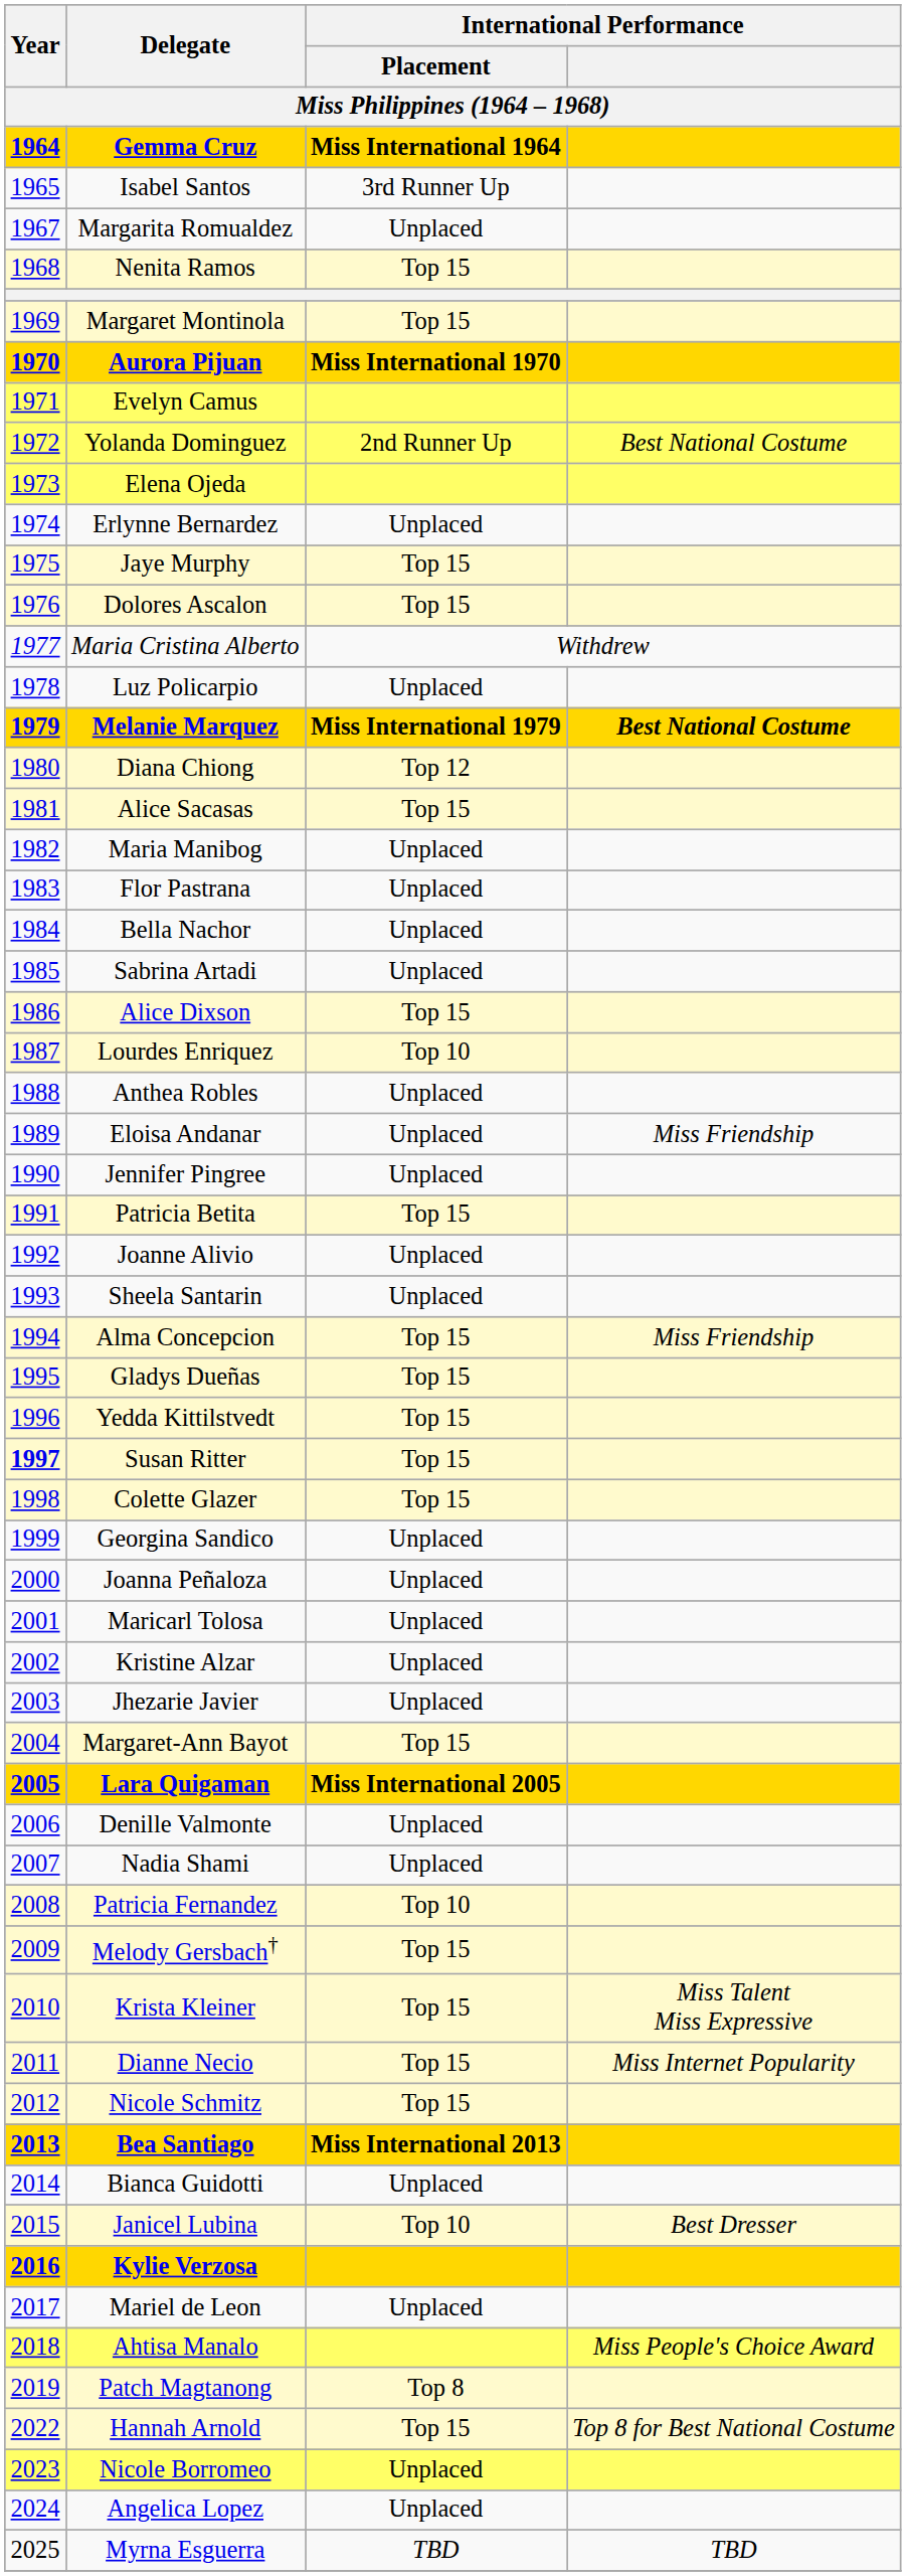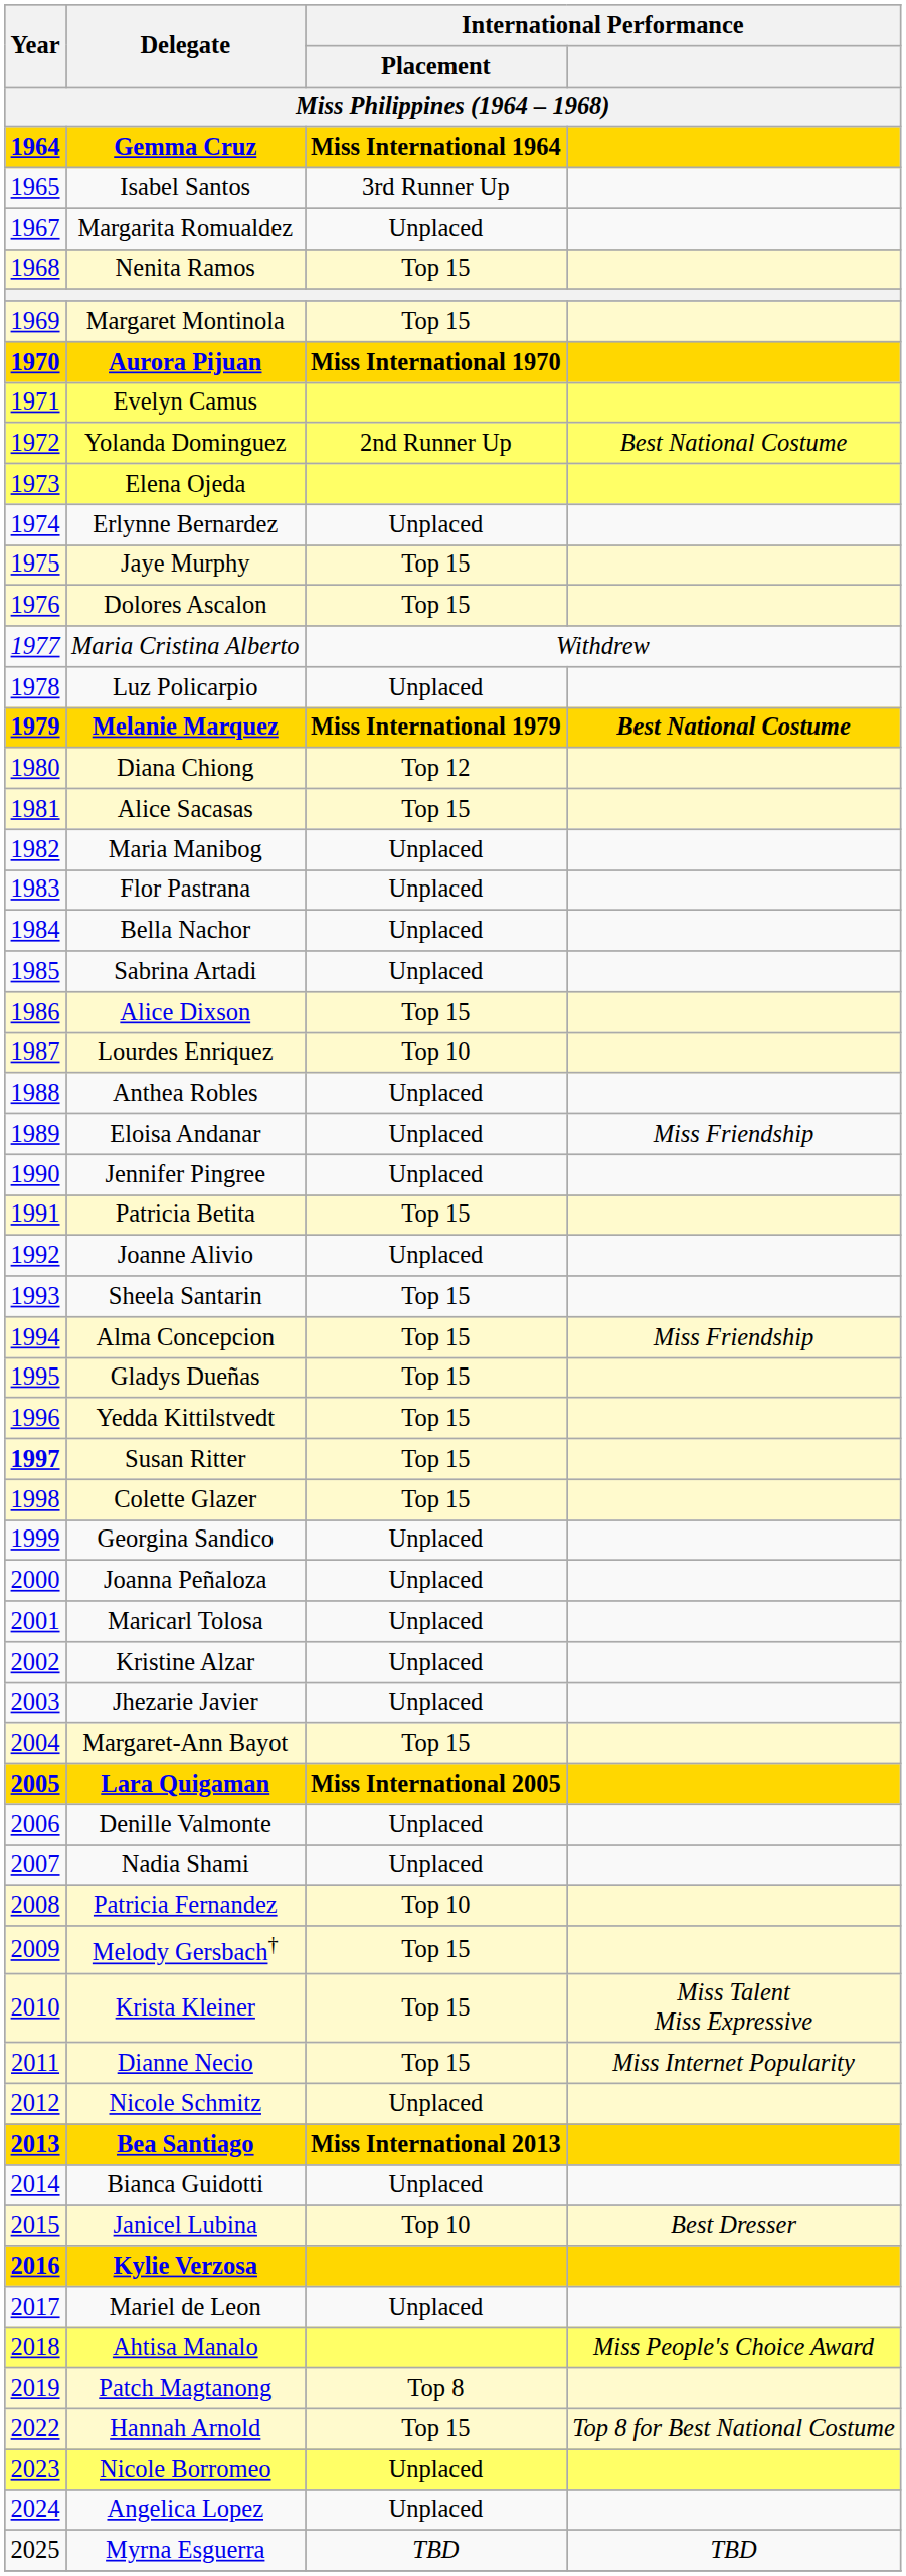Sheela Santarin | International Performance / Placement: Unplaced -> Top 15
Nicole Schmitz | International Performance / Placement: Top 15 -> Unplaced
